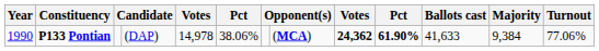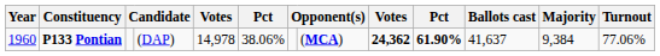P133 Pontian | Year: 1990 -> 1960
P133 Pontian | Ballots cast: 41,633 -> 41,637
